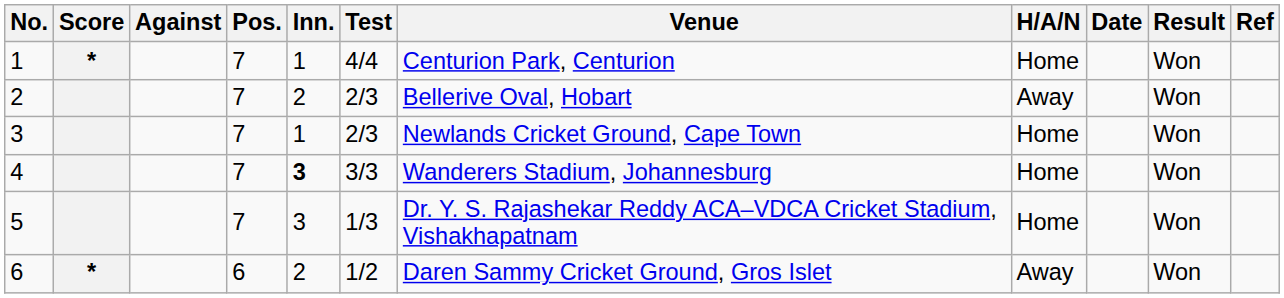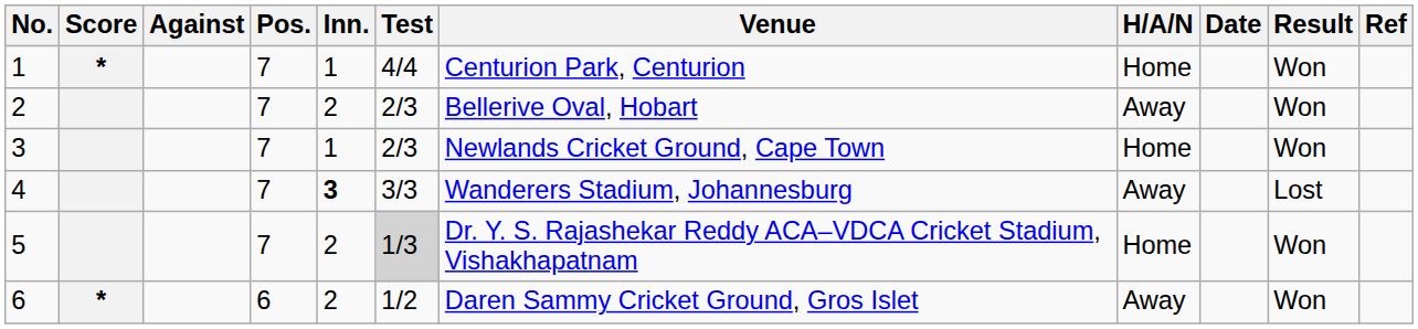4 | H/A/N: Home -> Away
4 | Result: Won -> Lost
5 | Inn.: 3 -> 2
5 | Test: no background -> lightgrey background
